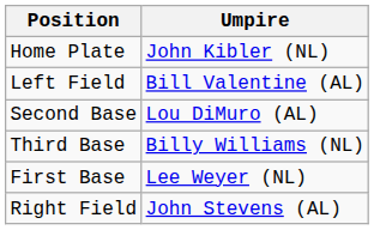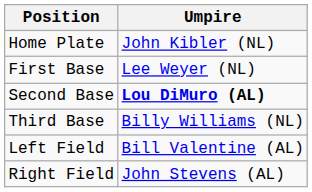rows swapped: First Base <-> Left Field
Second Base | Umpire: normal -> bold
